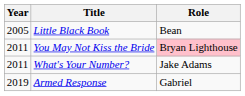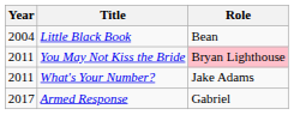Little Black Book | Year: 2005 -> 2004
Armed Response | Year: 2019 -> 2017
